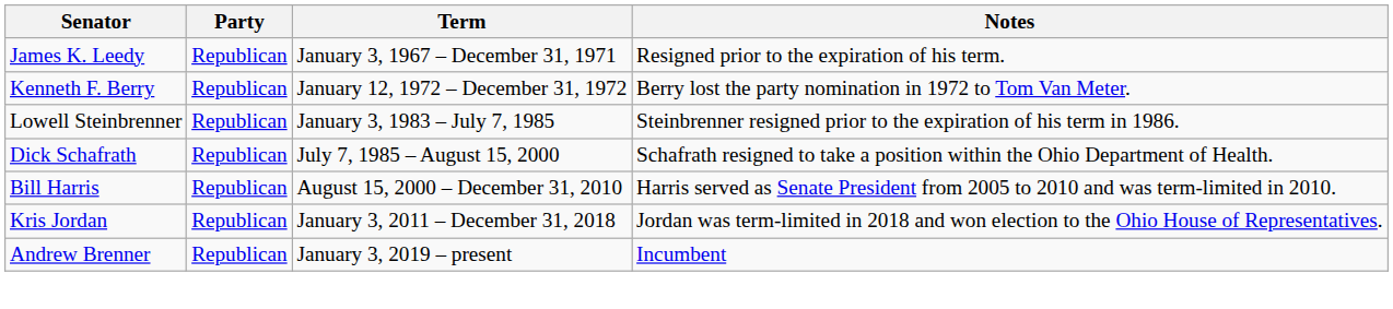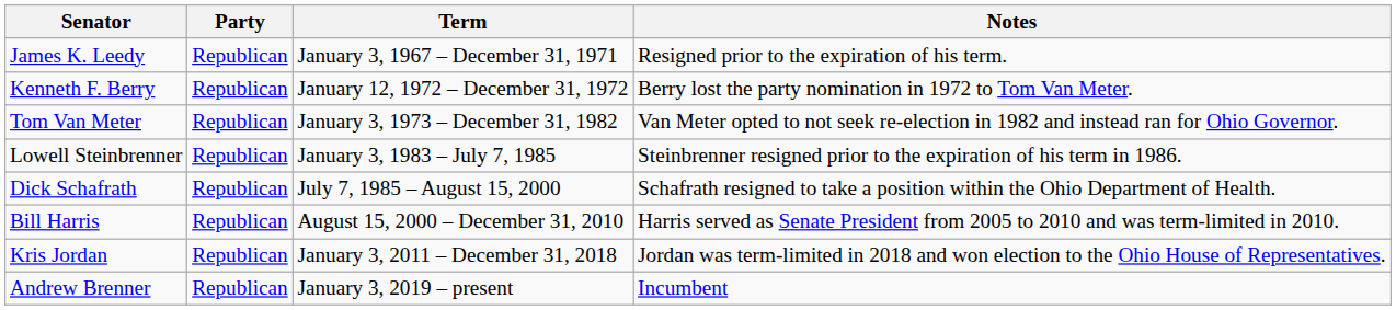+ row: Tom Van Meter | Republican | January 3, 1973 – December 31, 1982 | Van Meter opted to not seek re-election in 1982 and instead ran for Ohio Governor.
